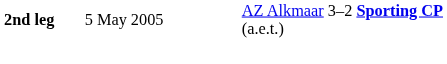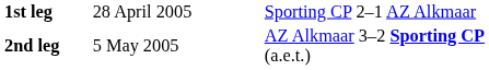+ row: 1st leg | 28 April 2005 | Sporting CP 2–1 AZ Alkmaar
